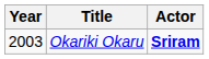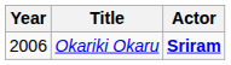Okariki Okaru | Year: 2003 -> 2006
